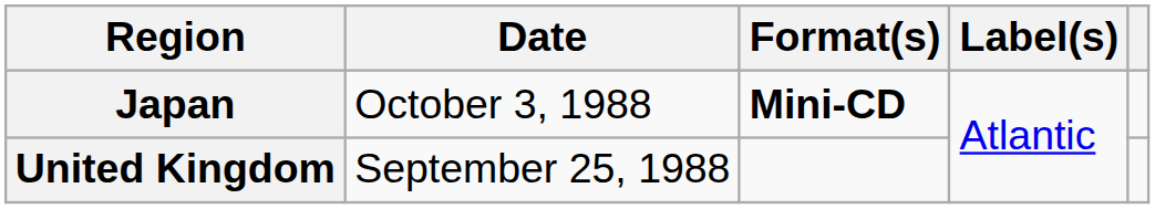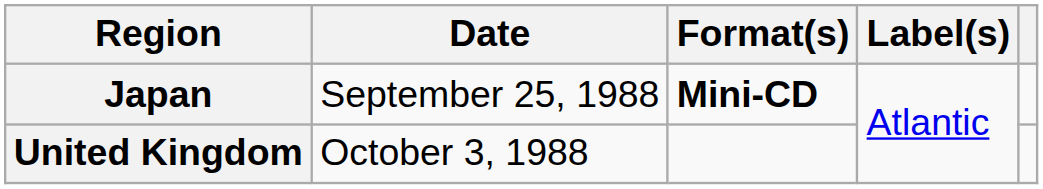Japan | Date: October 3, 1988 -> September 25, 1988
United Kingdom | Date: September 25, 1988 -> October 3, 1988
